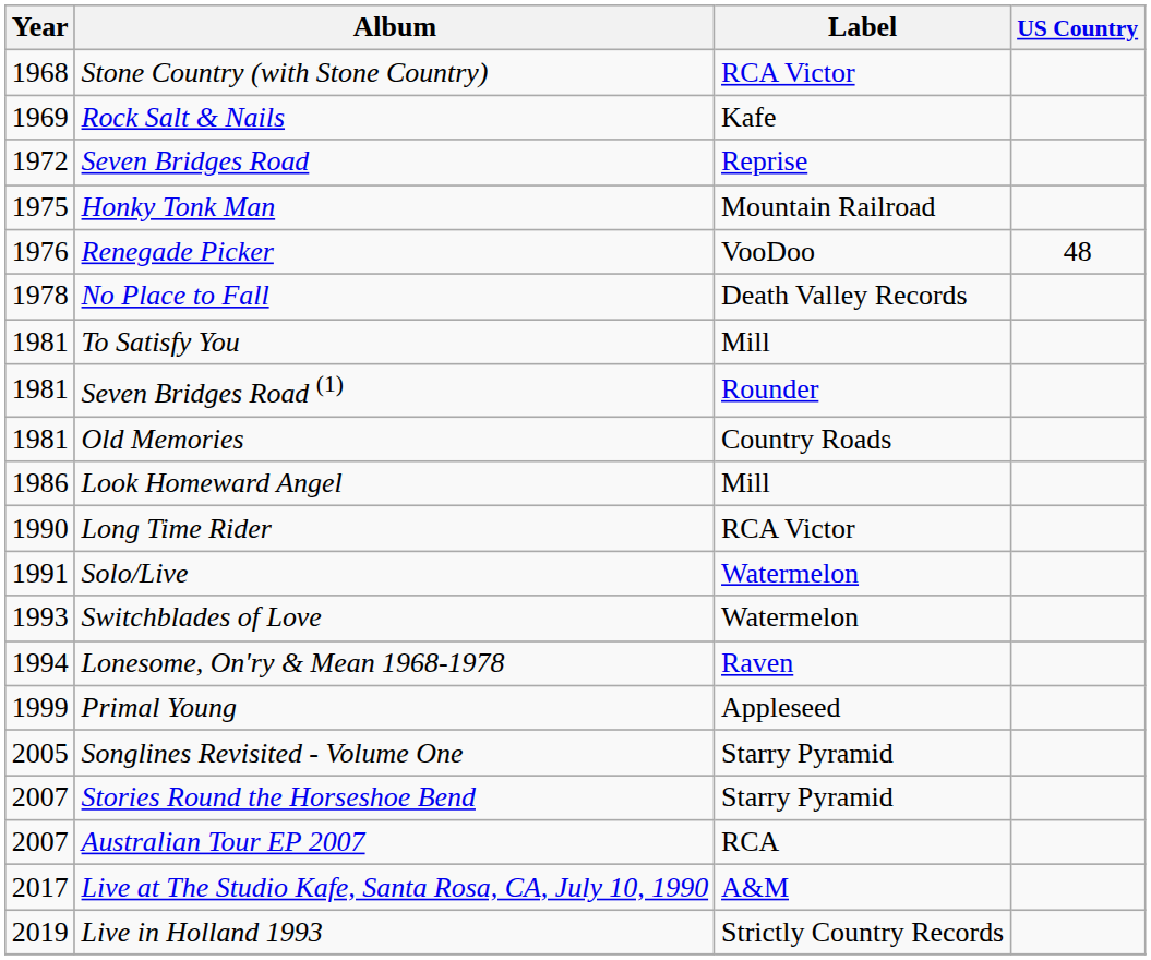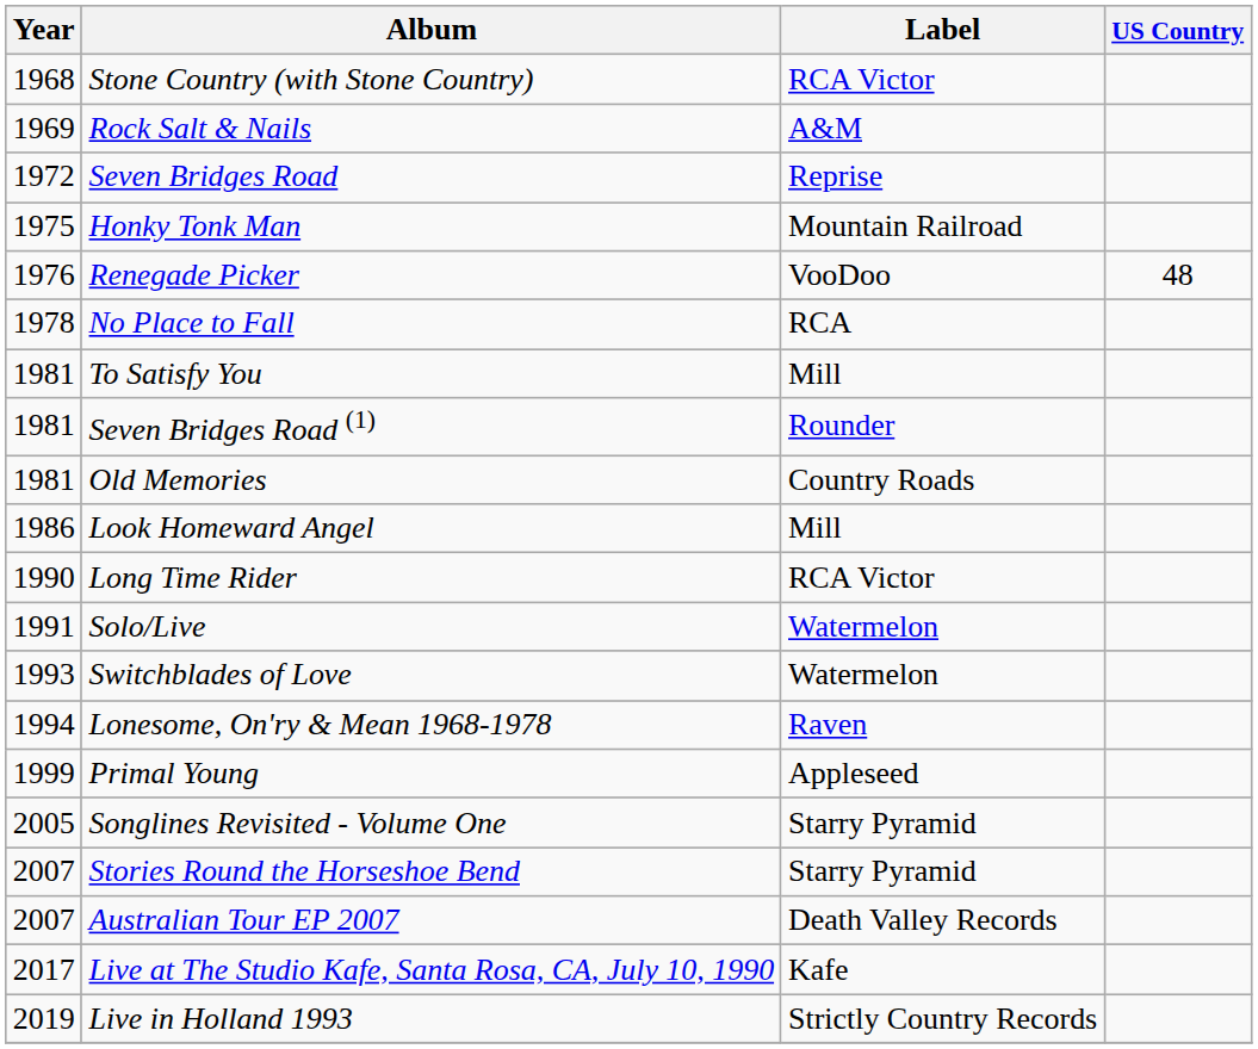Rock Salt & Nails | Label: Kafe -> A&M
No Place to Fall | Label: Death Valley Records -> RCA
Australian Tour EP 2007 | Label: RCA -> Death Valley Records
Live at The Studio Kafe, Santa Rosa, CA, July 10, 1990 | Label: A&M -> Kafe
